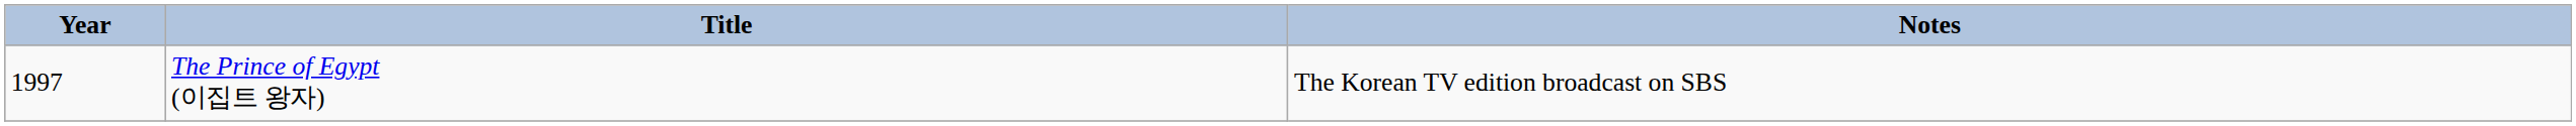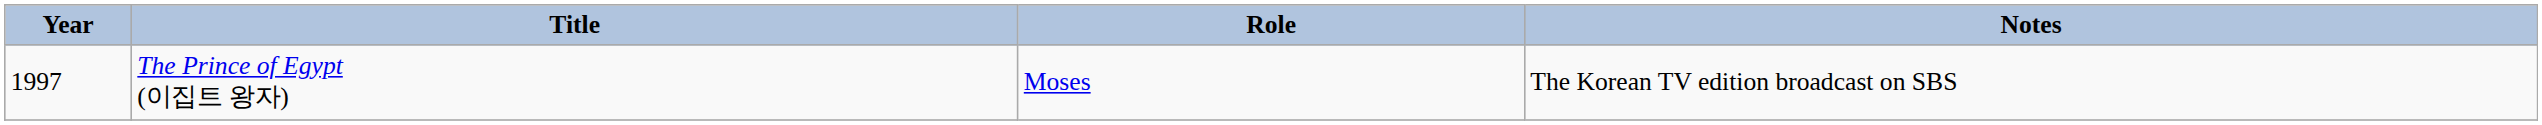+ column: Role | Moses
